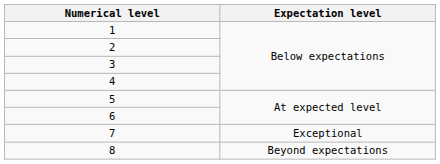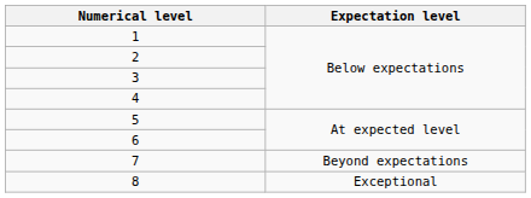7 | Expectation level: Exceptional -> Beyond expectations
8 | Expectation level: Beyond expectations -> Exceptional
